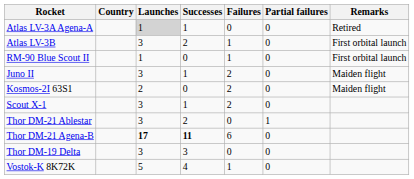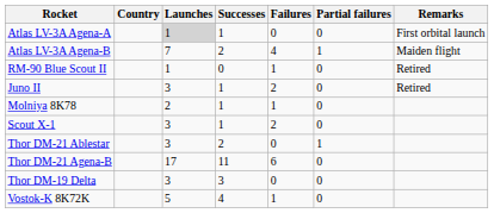Atlas LV-3A Agena-A | Remarks: Retired -> First orbital launch
+ row: Atlas LV-3A Agena-B | 7 | 2 | 4 | 1 | Maiden flight
- row: Atlas LV-3B | 3 | 2 | 1 | 0 | First orbital launch
RM-90 Blue Scout II | Remarks: First orbital launch -> Retired
Juno II | Remarks: Maiden flight -> Retired
- row: Kosmos-2I 63S1 | 2 | 0 | 2 | 0 | Maiden flight
+ row: Molniya 8K78 | 2 | 1 | 1 | 0
Thor DM-21 Agena-B | Launches: bold -> normal
Thor DM-21 Agena-B | Successes: bold -> normal
